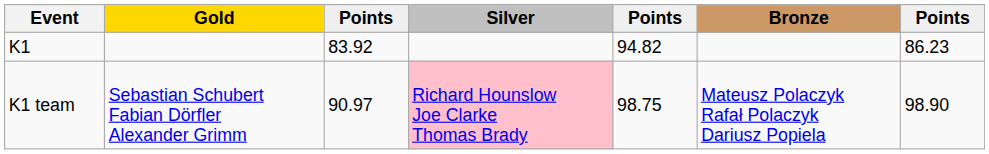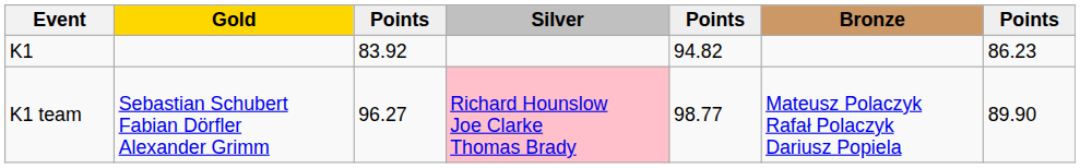K1 team | column 3: 90.97 -> 96.27
K1 team | column 5: 98.75 -> 98.77
K1 team | column 7: 98.90 -> 89.90
